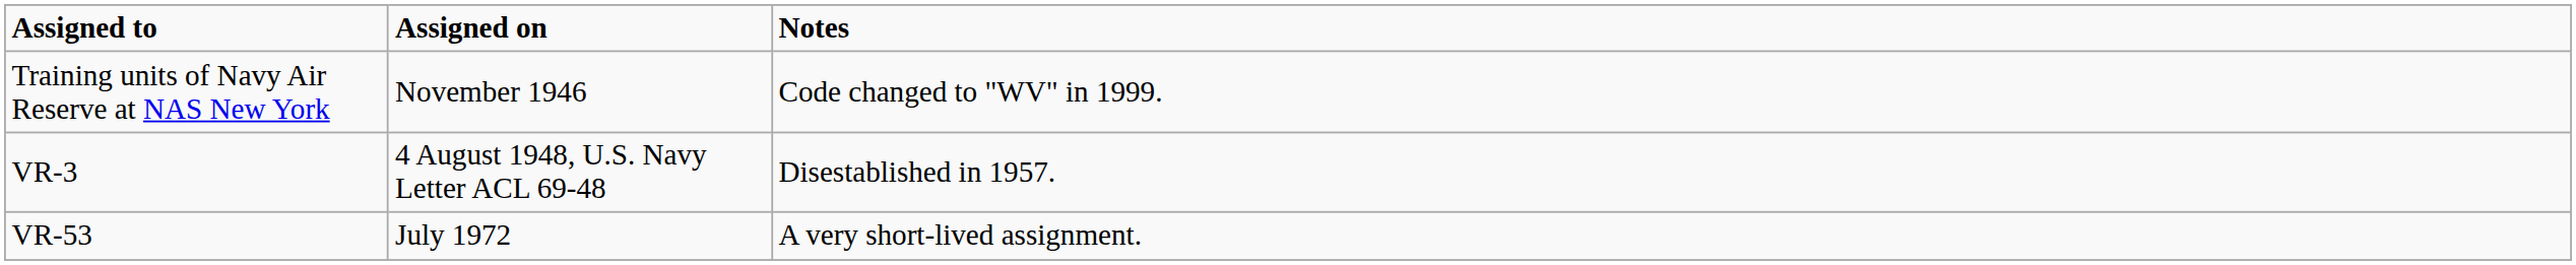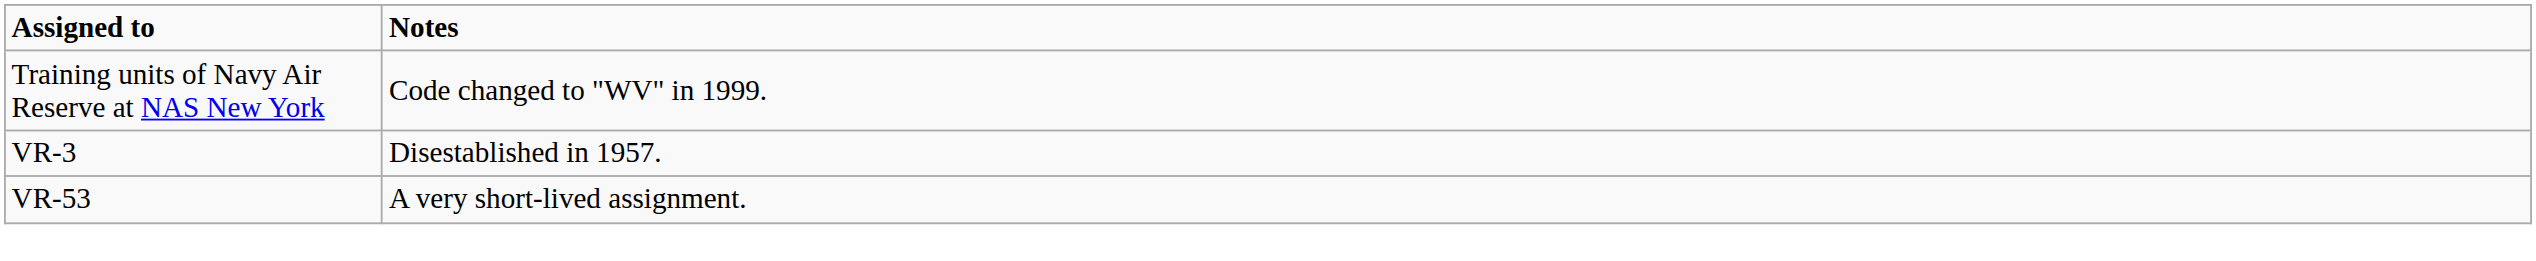- column: Assigned on | November 1946 | 4 August 1948, U.S. Navy Letter ACL 69-48 | July 1972
